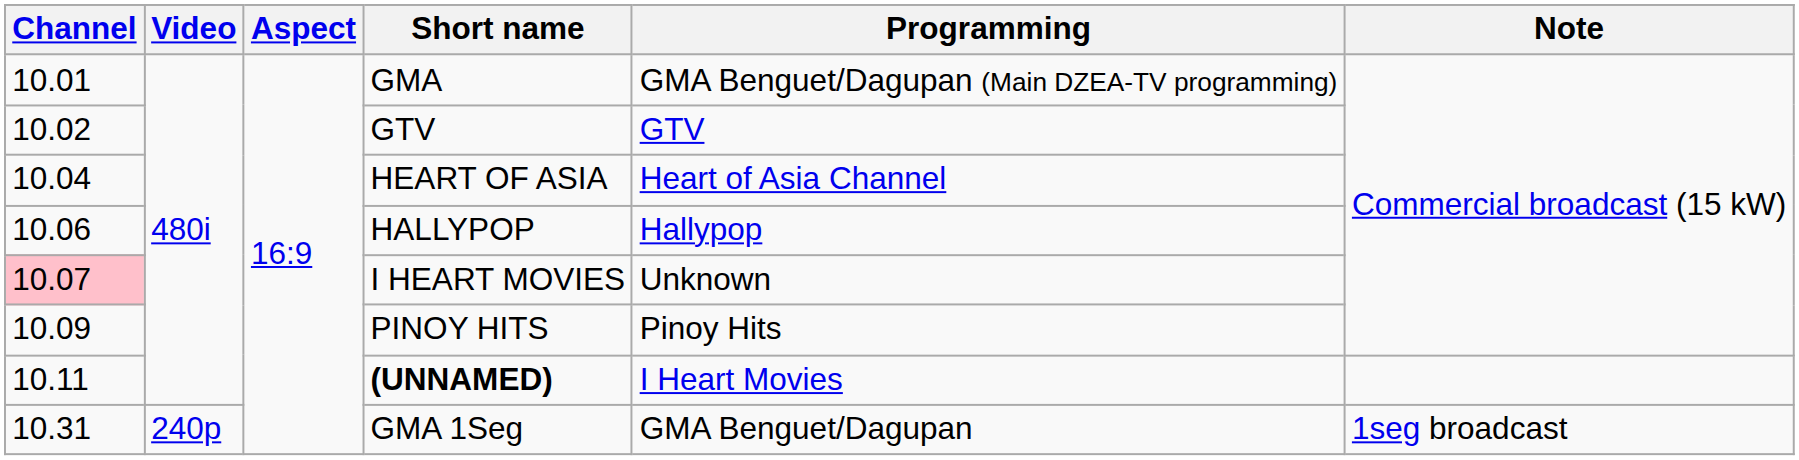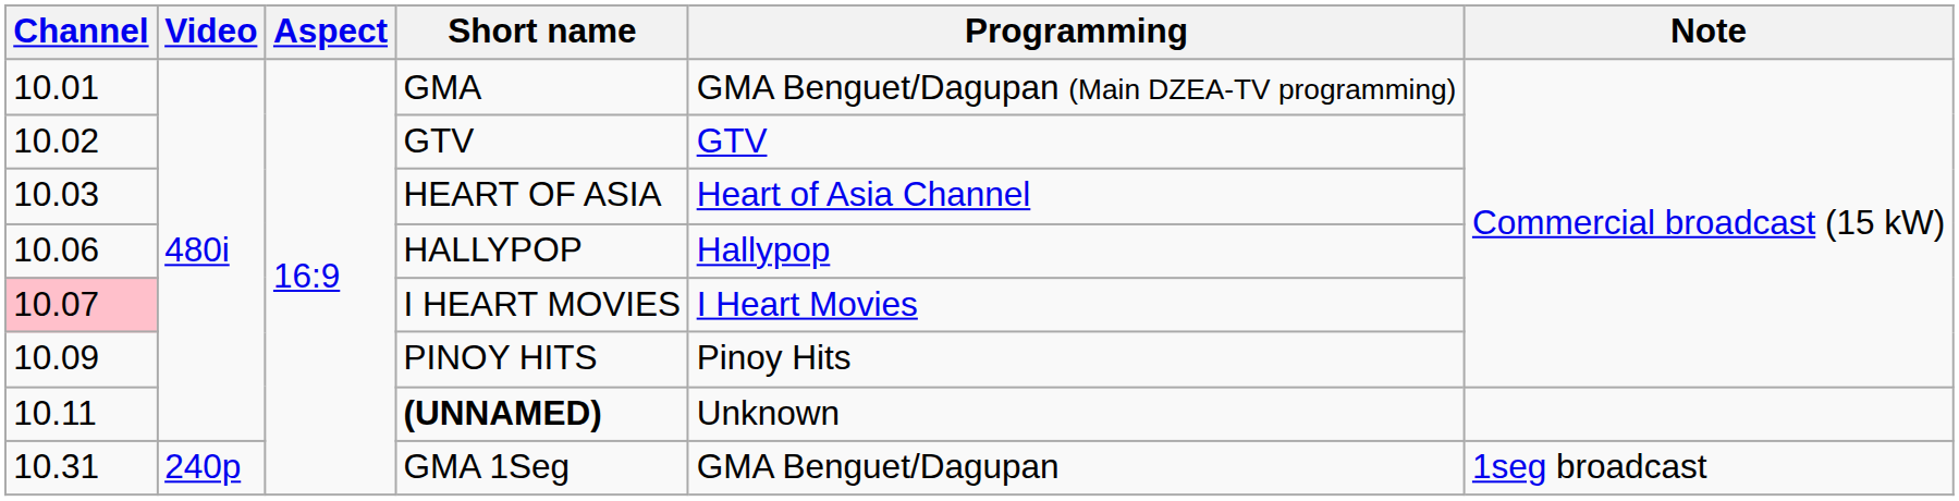HEART OF ASIA | Channel: 10.04 -> 10.03
I HEART MOVIES | Programming: Unknown -> I Heart Movies
(UNNAMED) | Programming: I Heart Movies -> Unknown
